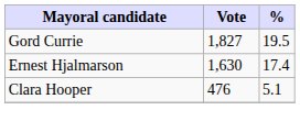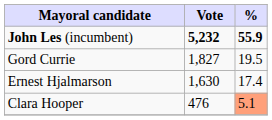+ row: John Les (incumbent) | 5,232 | 55.9
Clara Hooper | %: no background -> lightsalmon background
